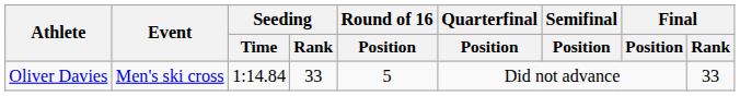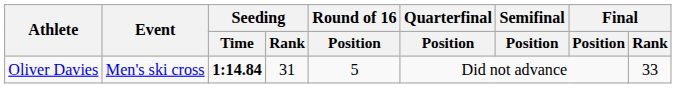Oliver Davies | Seeding / Time: normal -> bold
Oliver Davies | Seeding / Rank: 33 -> 31
